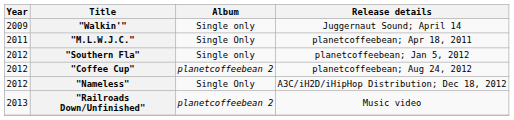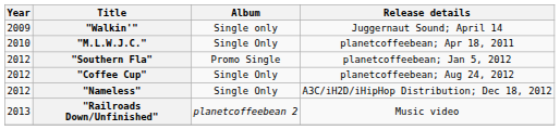"M.L.W.J.C." | Year: 2011 -> 2010
"Southern Fla" | Album: Single only -> Promo Single
"Coffee Cup" | Album: planetcoffeebean 2 -> Single Only
